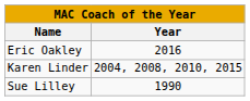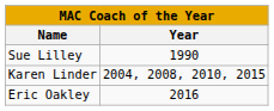rows swapped: Sue Lilley <-> Eric Oakley
